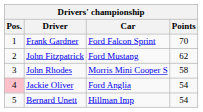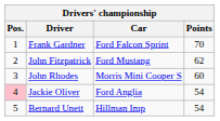John Rhodes | Points: 58 -> 60
